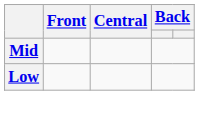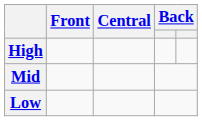+ row: High
